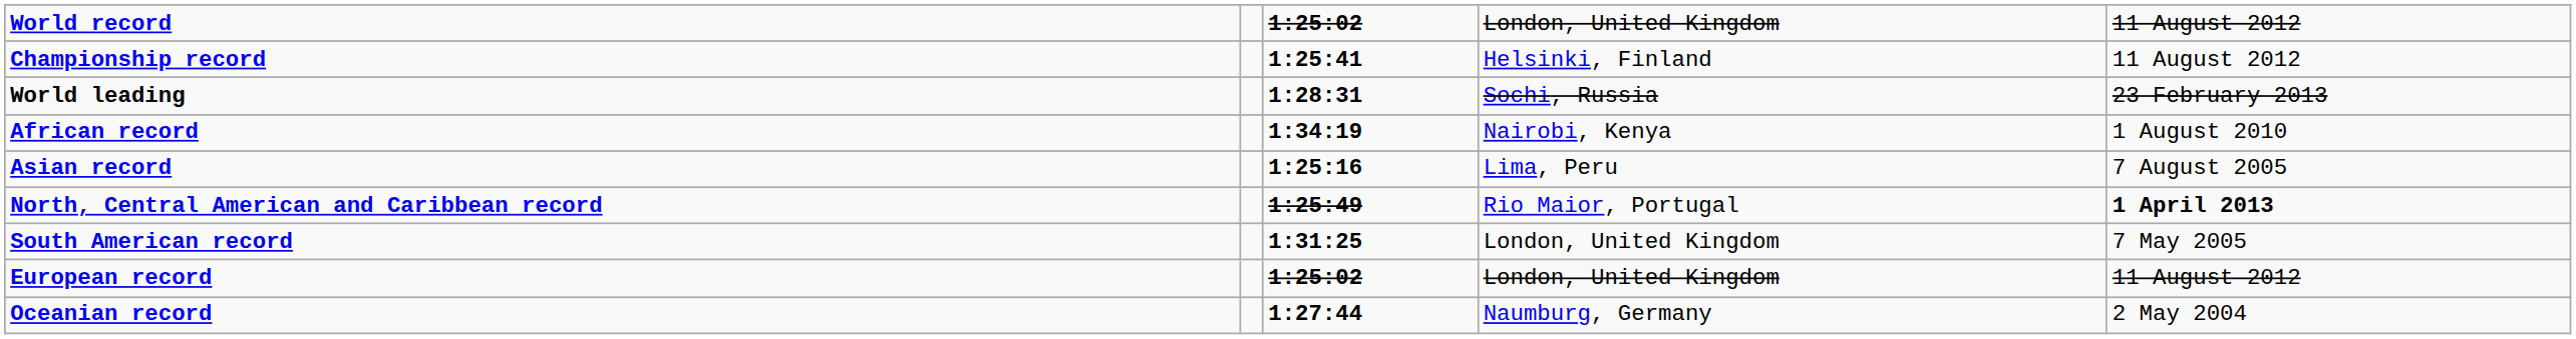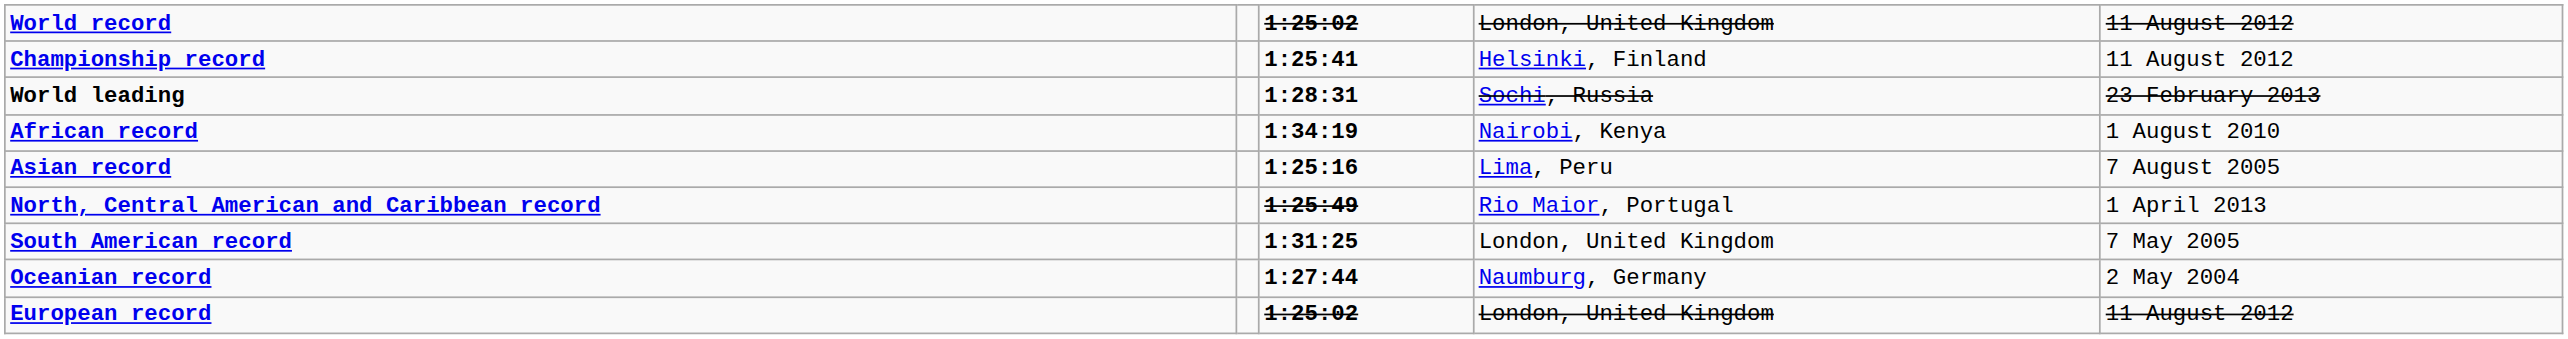North, Central American and Caribbean record | column 5: bold -> normal
rows swapped: European record <-> Oceanian record
